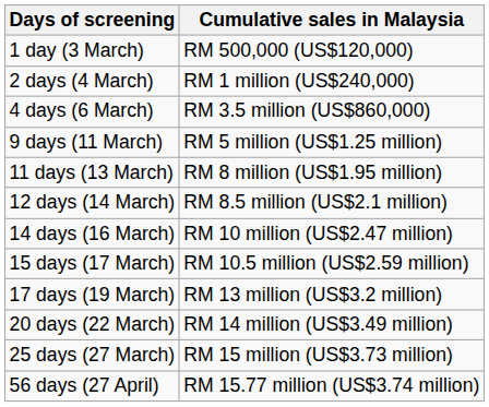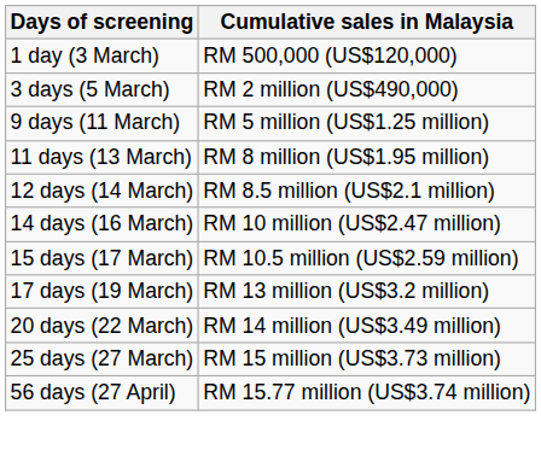- row: 2 days (4 March) | RM 1 million (US$240,000)
+ row: 3 days (5 March) | RM 2 million (US$490,000)
- row: 4 days (6 March) | RM 3.5 million (US$860,000)
